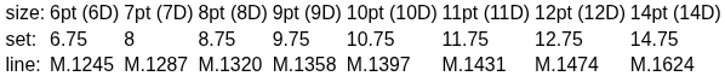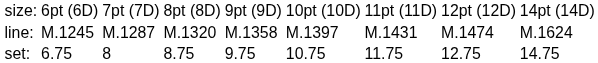rows swapped: set: <-> line:
